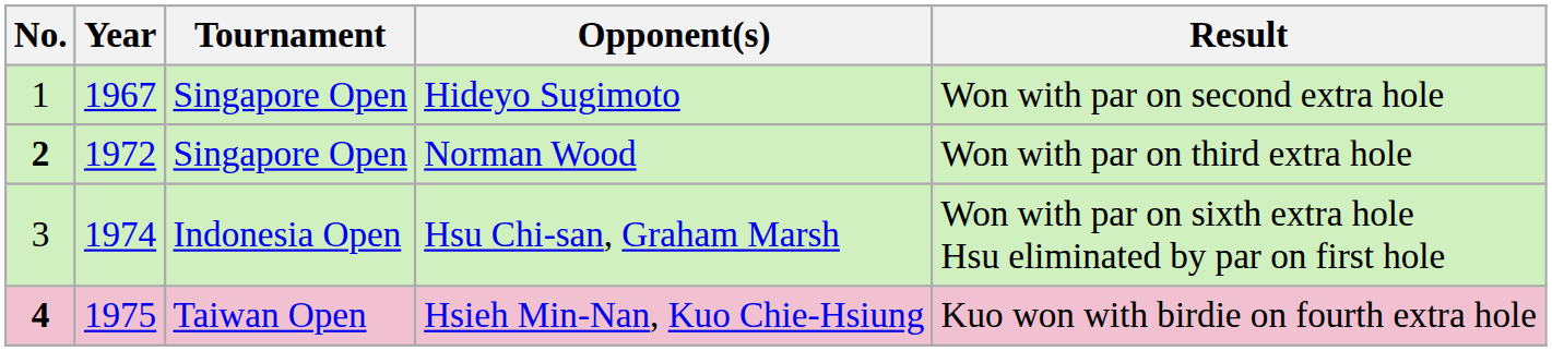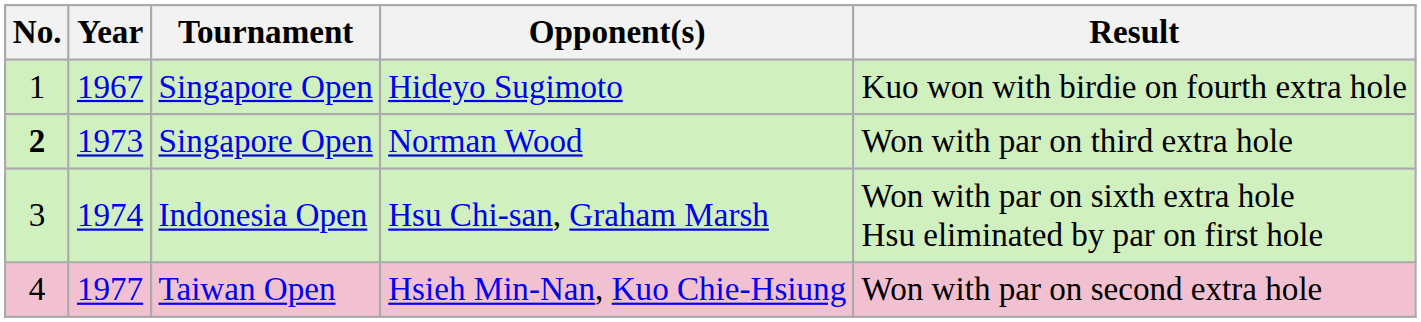Hideyo Sugimoto | Result: Won with par on second extra hole -> Kuo won with birdie on fourth extra hole
Norman Wood | Year: 1972 -> 1973
Hsieh Min-Nan, Kuo Chie-Hsiung | No.: bold -> normal
Hsieh Min-Nan, Kuo Chie-Hsiung | Year: 1975 -> 1977
Hsieh Min-Nan, Kuo Chie-Hsiung | Result: Kuo won with birdie on fourth extra hole -> Won with par on second extra hole
